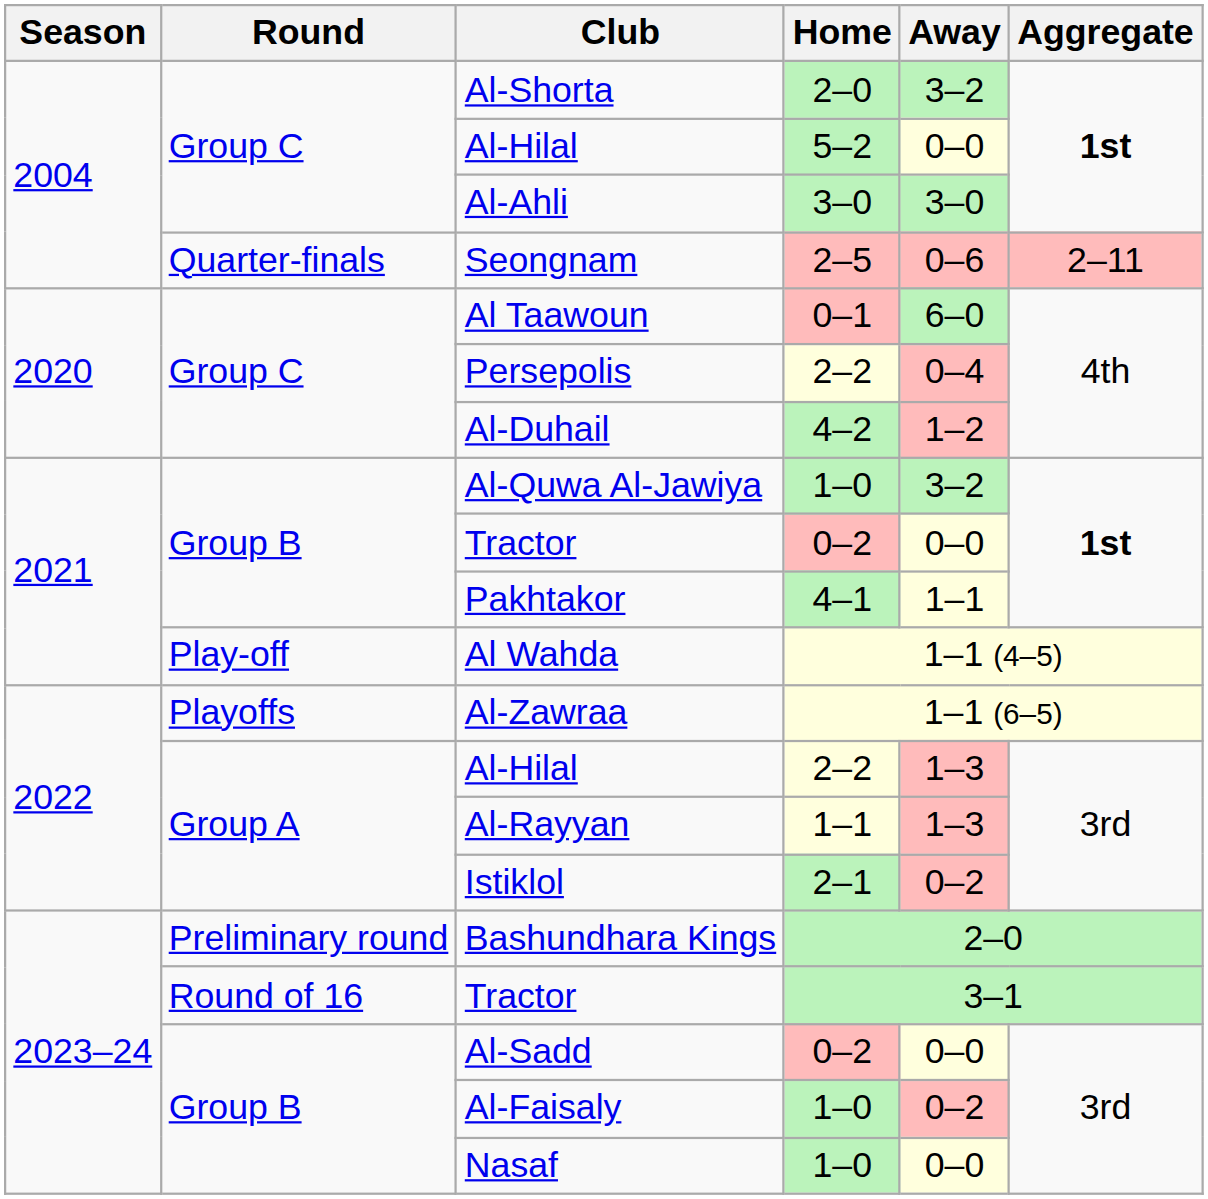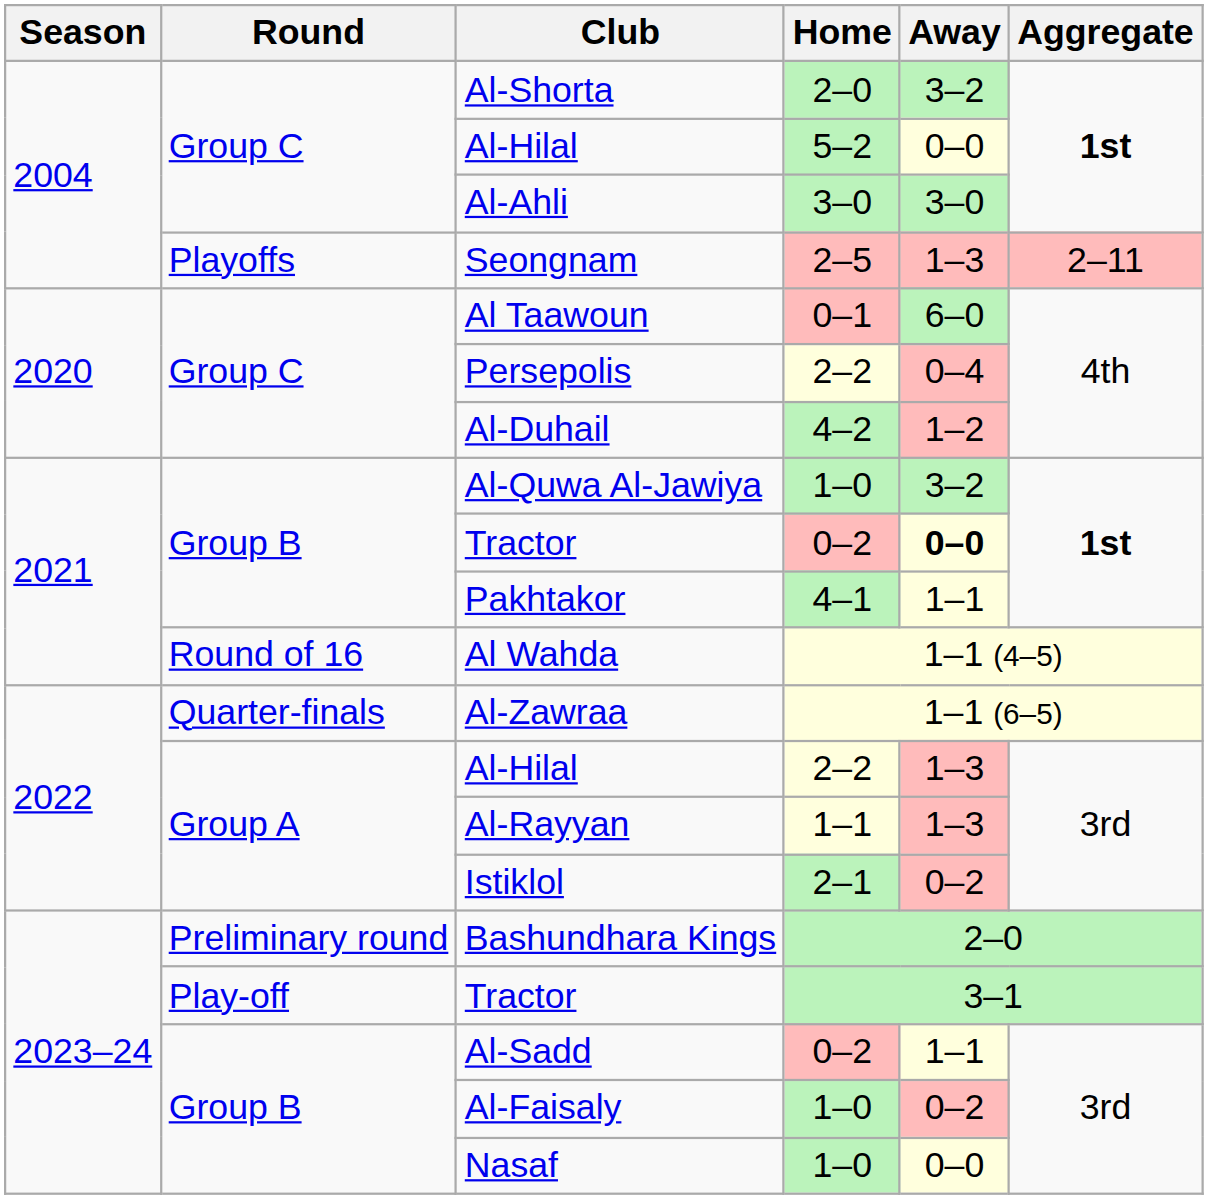Seongnam | Round: Quarter-finals -> Playoffs
Seongnam | Away: 0–6 -> 1–3
Tractor / 0–2 | Away: normal -> bold
Al Wahda | Round: Play-off -> Round of 16
Al-Zawraa | Round: Playoffs -> Quarter-finals
Tractor / 3–1 | Round: Round of 16 -> Play-off
Al-Sadd | Away: 0–0 -> 1–1
